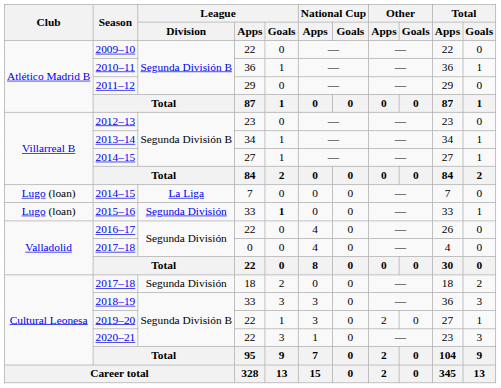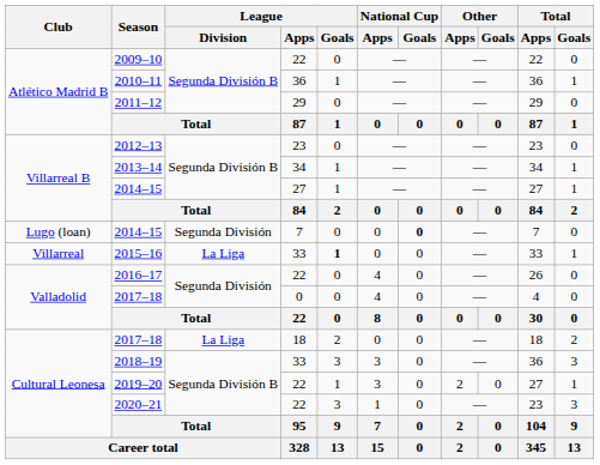2014–15 / 7 | League / Division: La Liga -> Segunda División
2014–15 / 7 | National Cup / Goals: normal -> bold
2015–16 | Club: Lugo (loan) -> Villarreal
2015–16 | League / Division: Segunda División -> La Liga
2017–18 / 18 | League / Division: Segunda División -> La Liga
